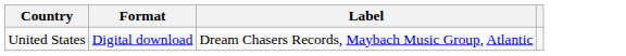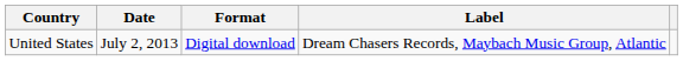+ column: Date | July 2, 2013
